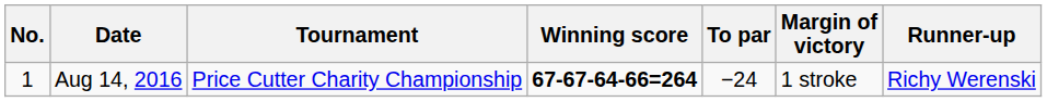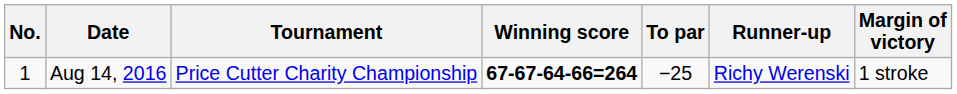columns swapped: Margin of victory <-> Runner-up
Aug 14, 2016 | To par: −24 -> −25
